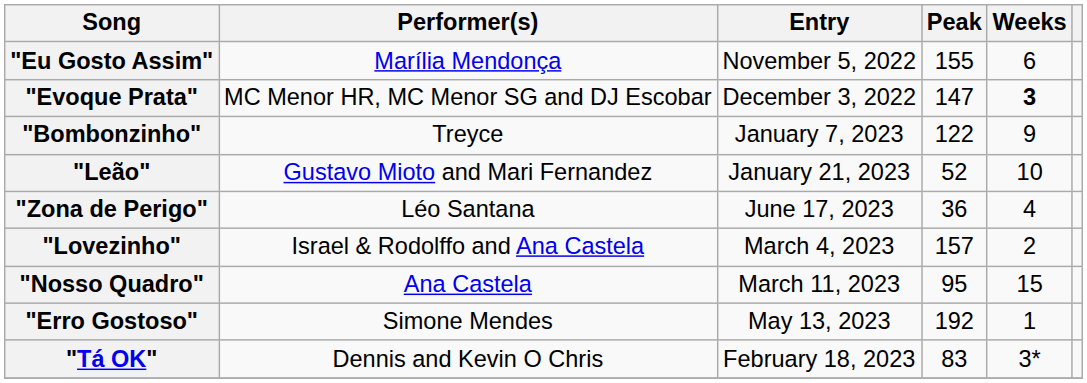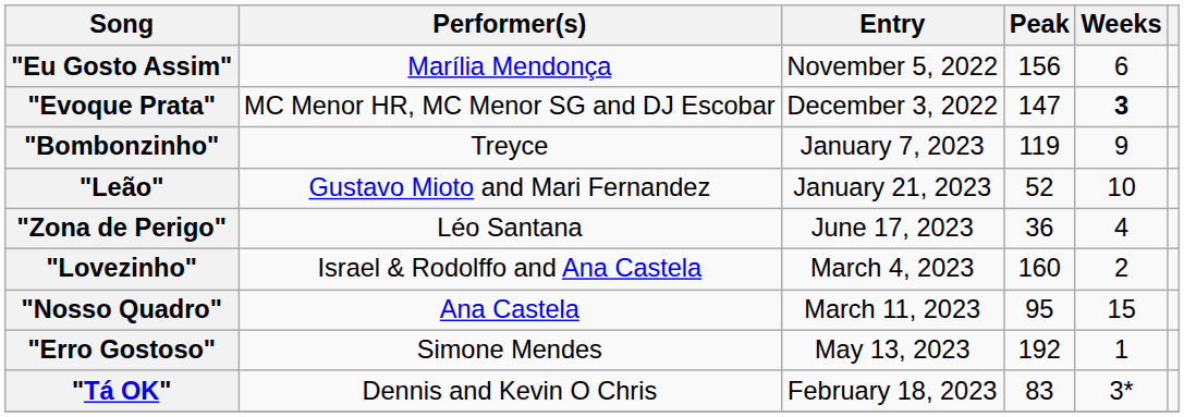"Eu Gosto Assim" | Peak: 155 -> 156
"Bombonzinho" | Peak: 122 -> 119
"Lovezinho" | Peak: 157 -> 160
